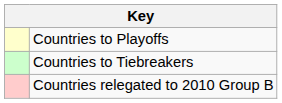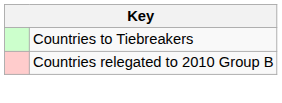- row: Countries to Playoffs
